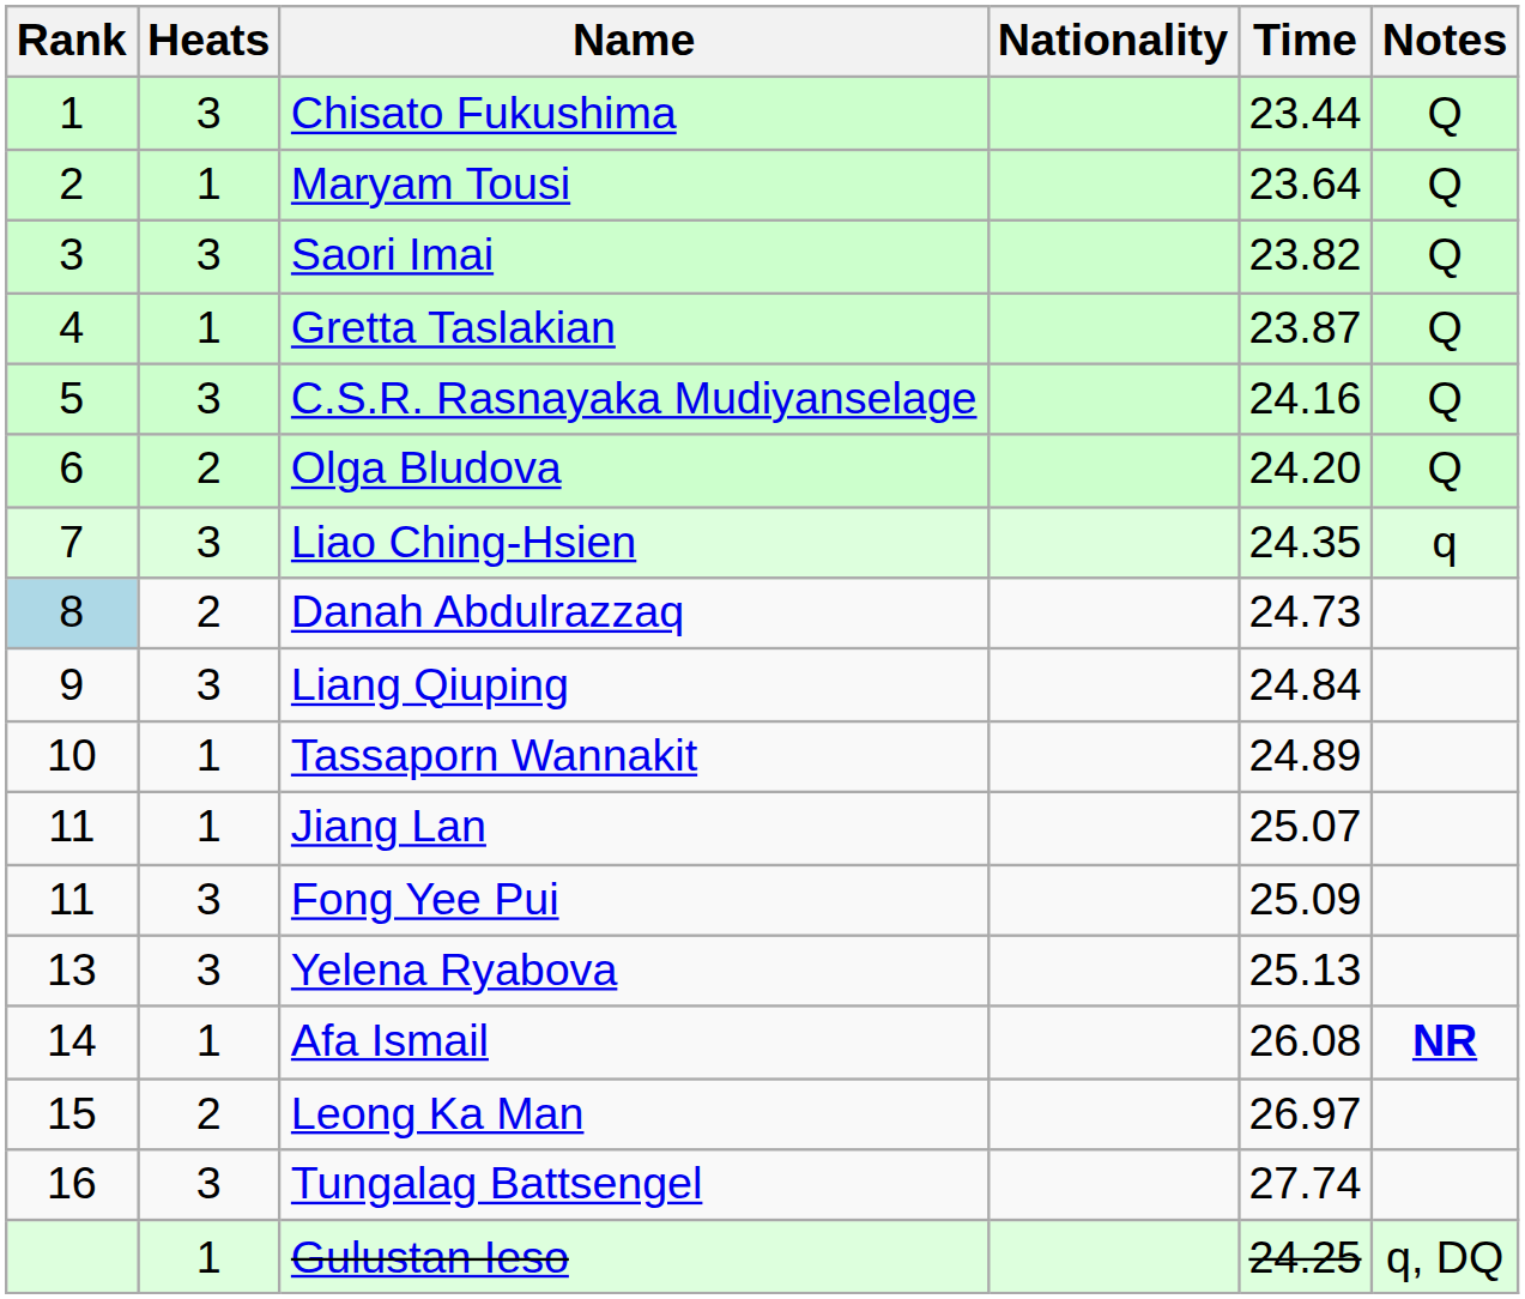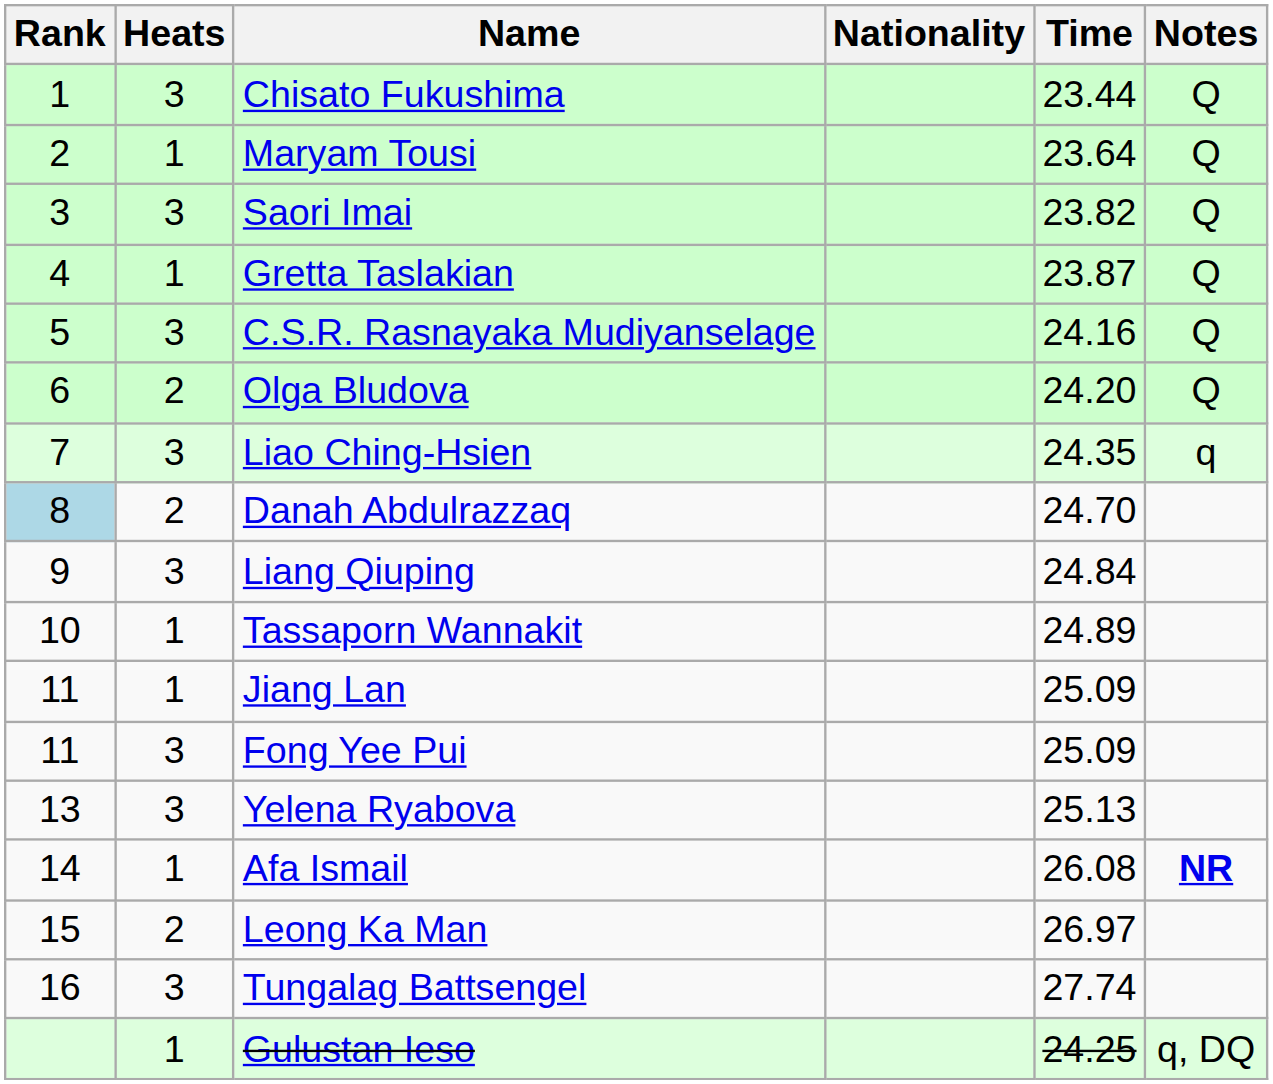Danah Abdulrazzaq | Time: 24.73 -> 24.70
Jiang Lan | Time: 25.07 -> 25.09
